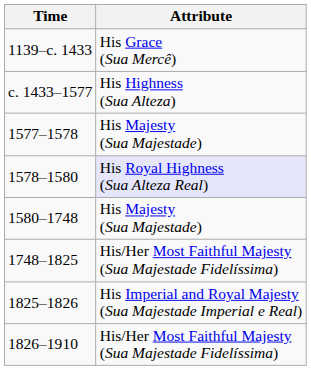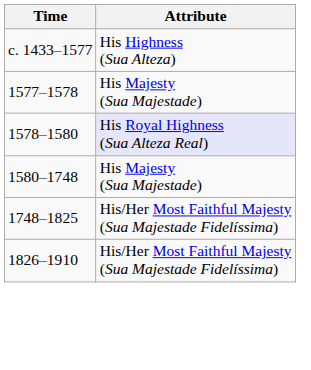- row: 1139–c. 1433 | His Grace (Sua Mercê)
- row: 1825–1826 | His Imperial and Royal Majesty (Sua Majestade Imperial e Real)
